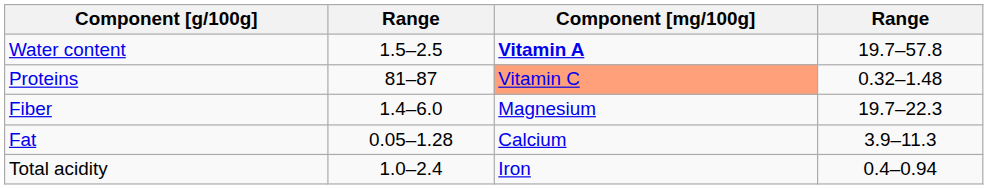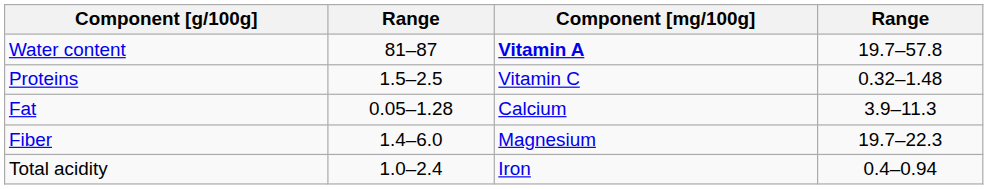Water content | column 2: 1.5–2.5 -> 81–87
Proteins | column 2: 81–87 -> 1.5–2.5
Proteins | Component [mg/100g]: lightsalmon background -> no background
rows swapped: Fat <-> Fiber
